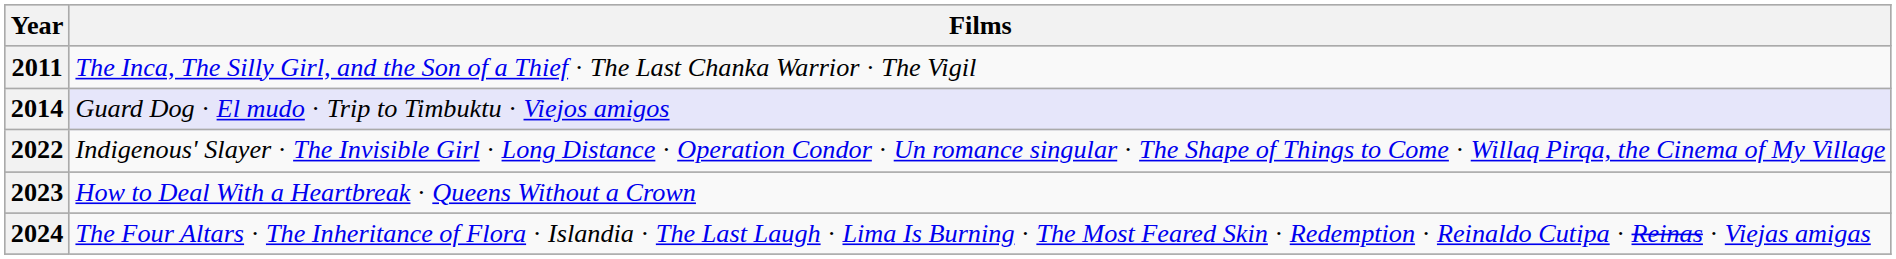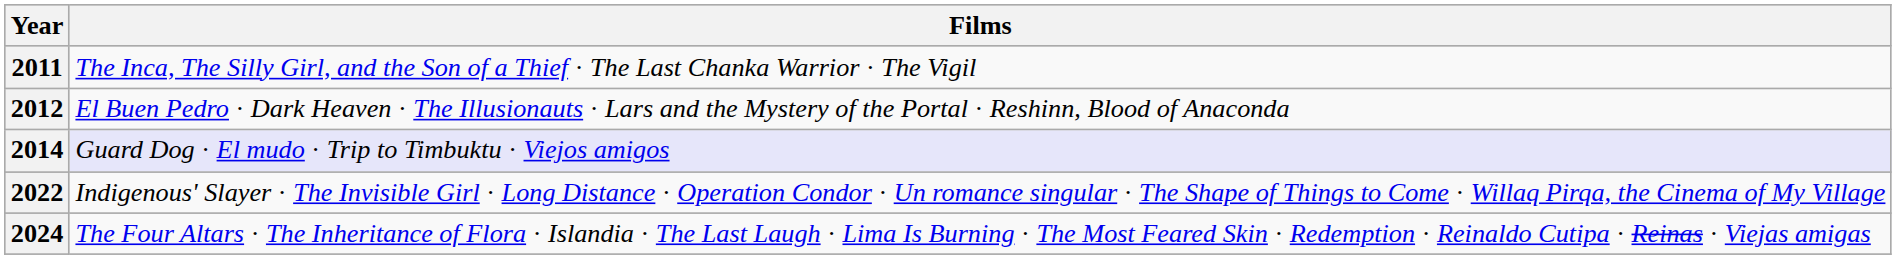+ row: 2012 | El Buen Pedro · Dark Heaven · The Illusionauts · Lars and the Mystery of the Portal · Reshinn, Blood of Anaconda
- row: 2023 | How to Deal With a Heartbreak · Queens Without a Crown
